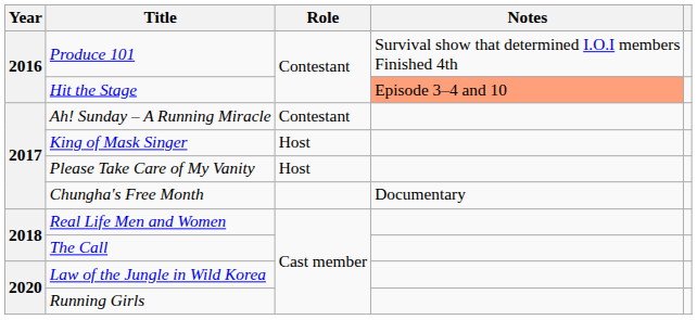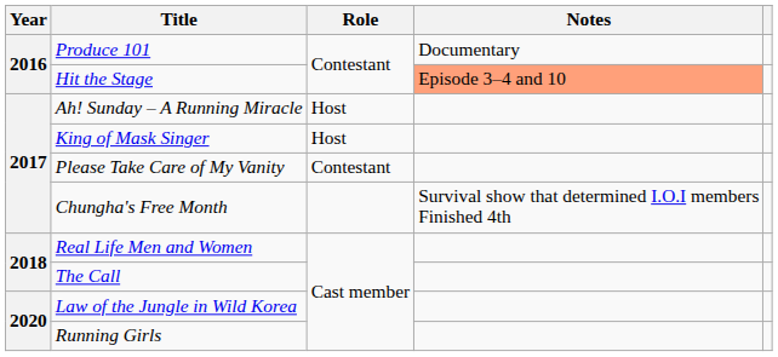Produce 101 | Notes: Survival show that determined I.O.I members Finished 4th -> Documentary
Ah! Sunday – A Running Miracle | Role: Contestant -> Host
Please Take Care of My Vanity | Role: Host -> Contestant
Chungha's Free Month | Notes: Documentary -> Survival show that determined I.O.I members Finished 4th
